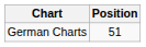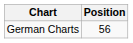German Charts | Position: 51 -> 56
